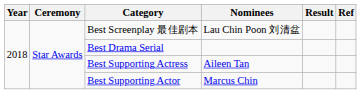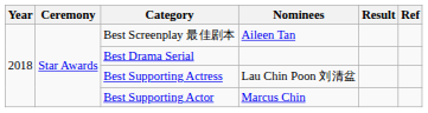Best Screenplay 最佳剧本 | Nominees: Lau Chin Poon 刘清盆 -> Aileen Tan
Best Supporting Actress | Nominees: Aileen Tan -> Lau Chin Poon 刘清盆
